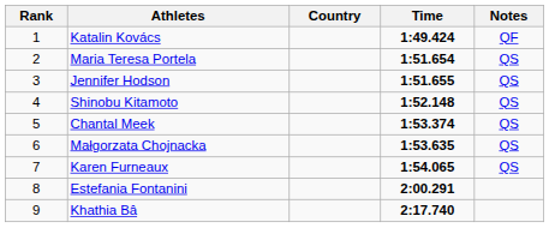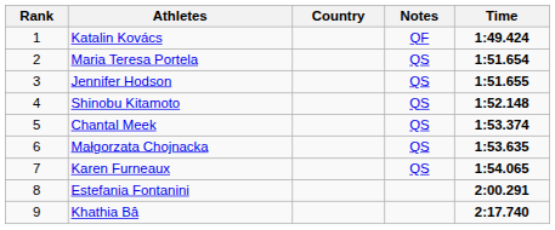columns swapped: Time <-> Notes
